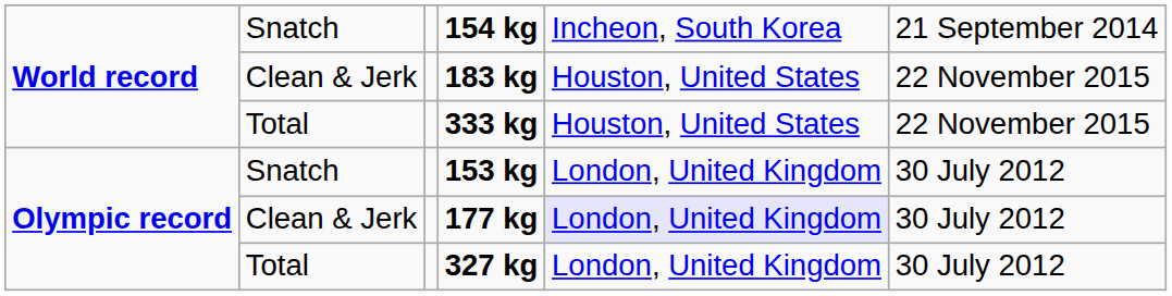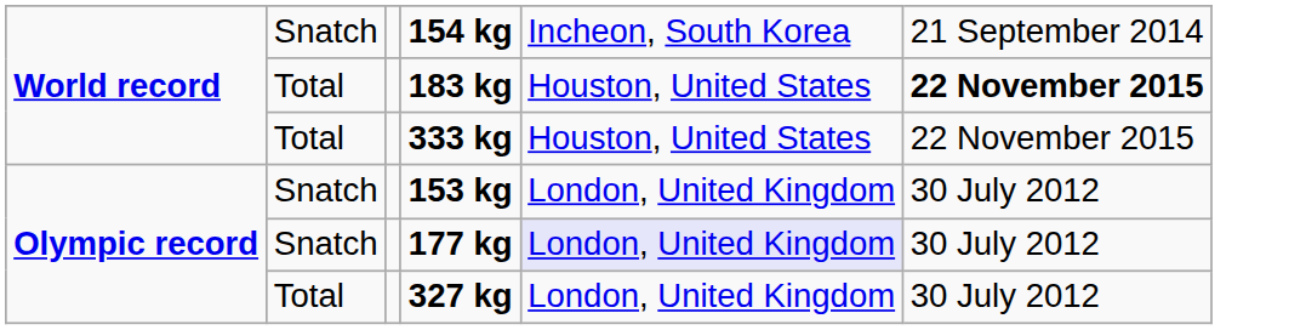183 kg | column 2: Clean & Jerk -> Total
183 kg | column 6: normal -> bold
177 kg | column 2: Clean & Jerk -> Snatch
